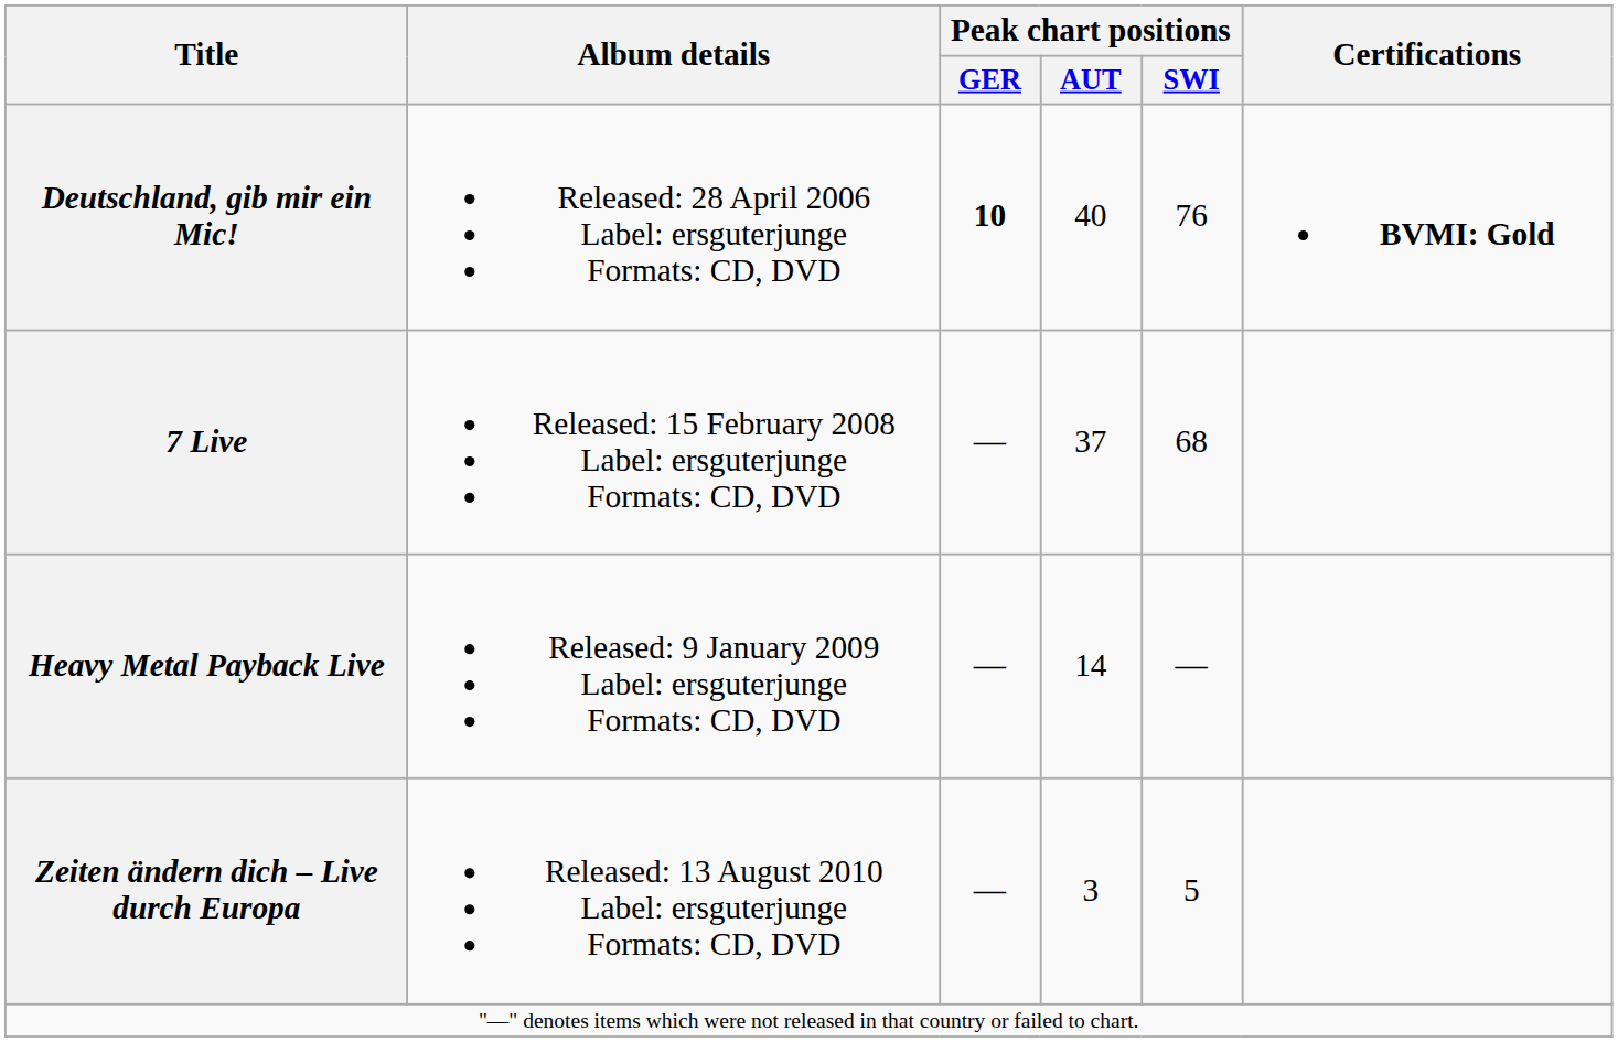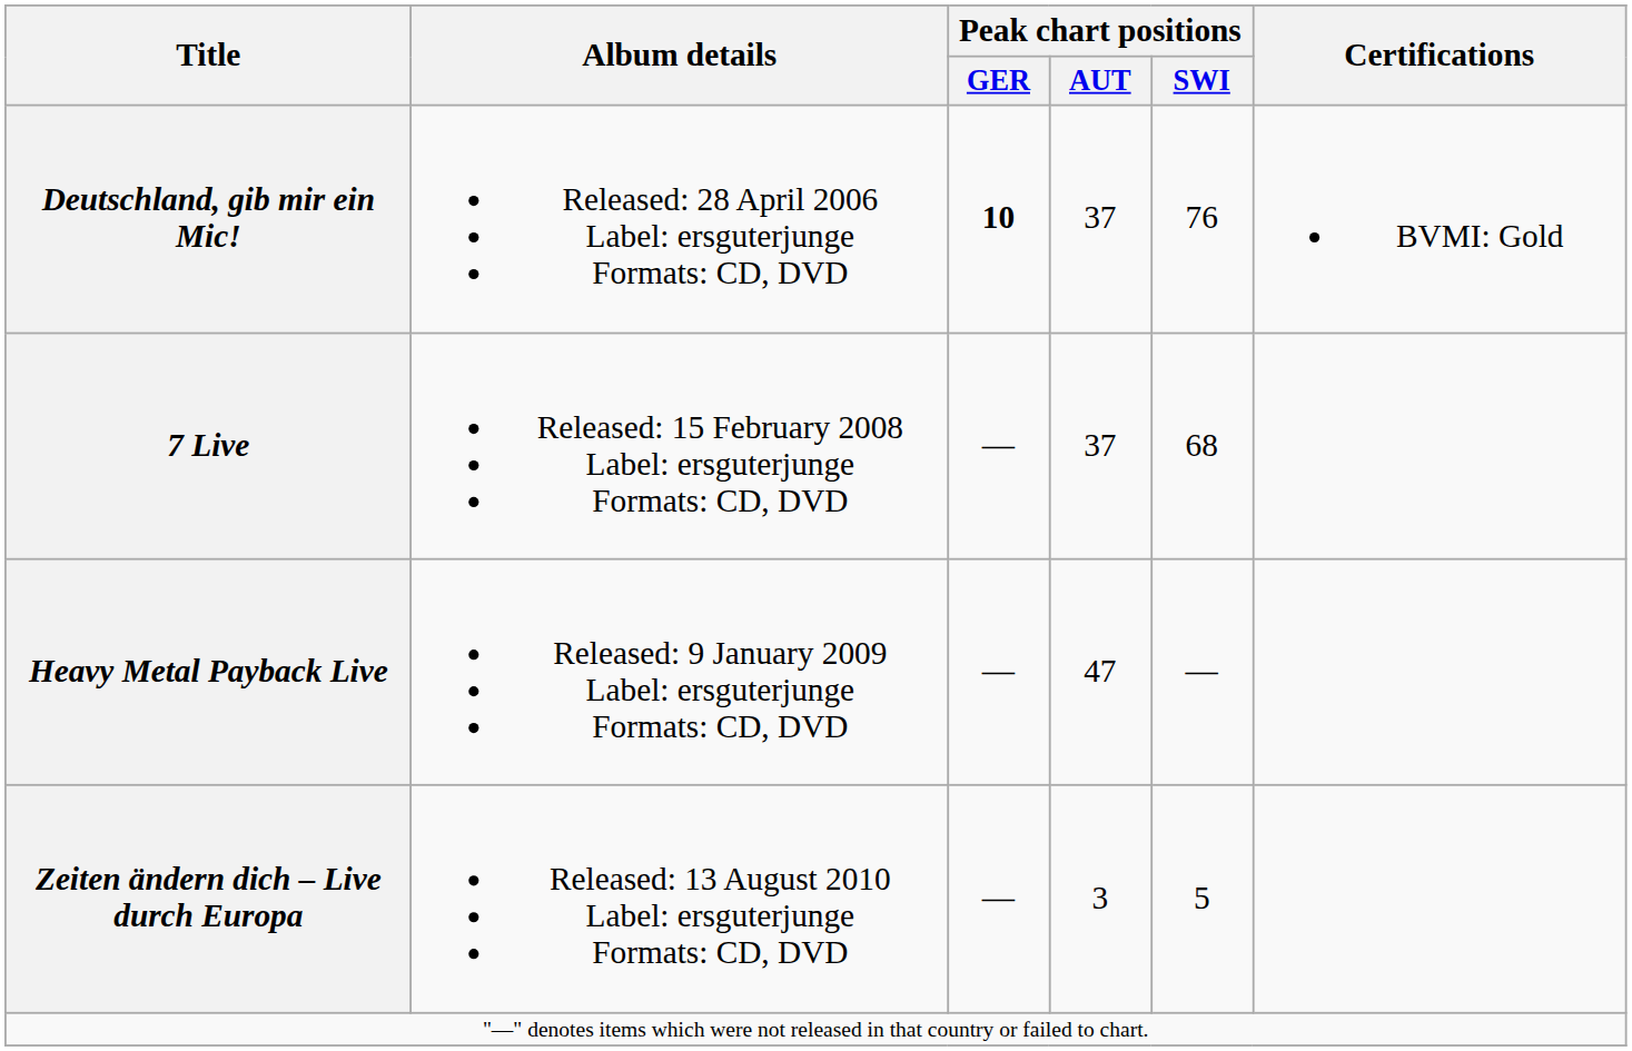Deutschland, gib mir ein Mic! | Peak chart positions / AUT: 40 -> 37
Deutschland, gib mir ein Mic! | Certifications: bold -> normal
Heavy Metal Payback Live | Peak chart positions / AUT: 14 -> 47
